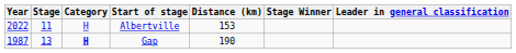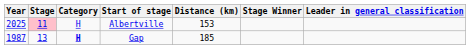Albertville | Year: 2022 -> 2025
Albertville | Stage: no background -> pink background
Gap | Distance (km): 190 -> 185
